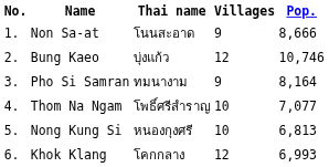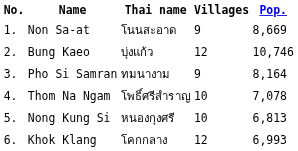Non Sa-at | Pop.: 8,666 -> 8,669
Thom Na Ngam | Pop.: 7,077 -> 7,078
